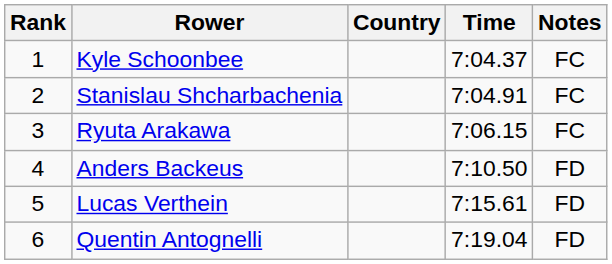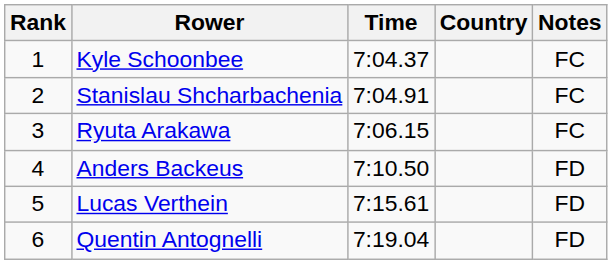columns swapped: Country <-> Time
